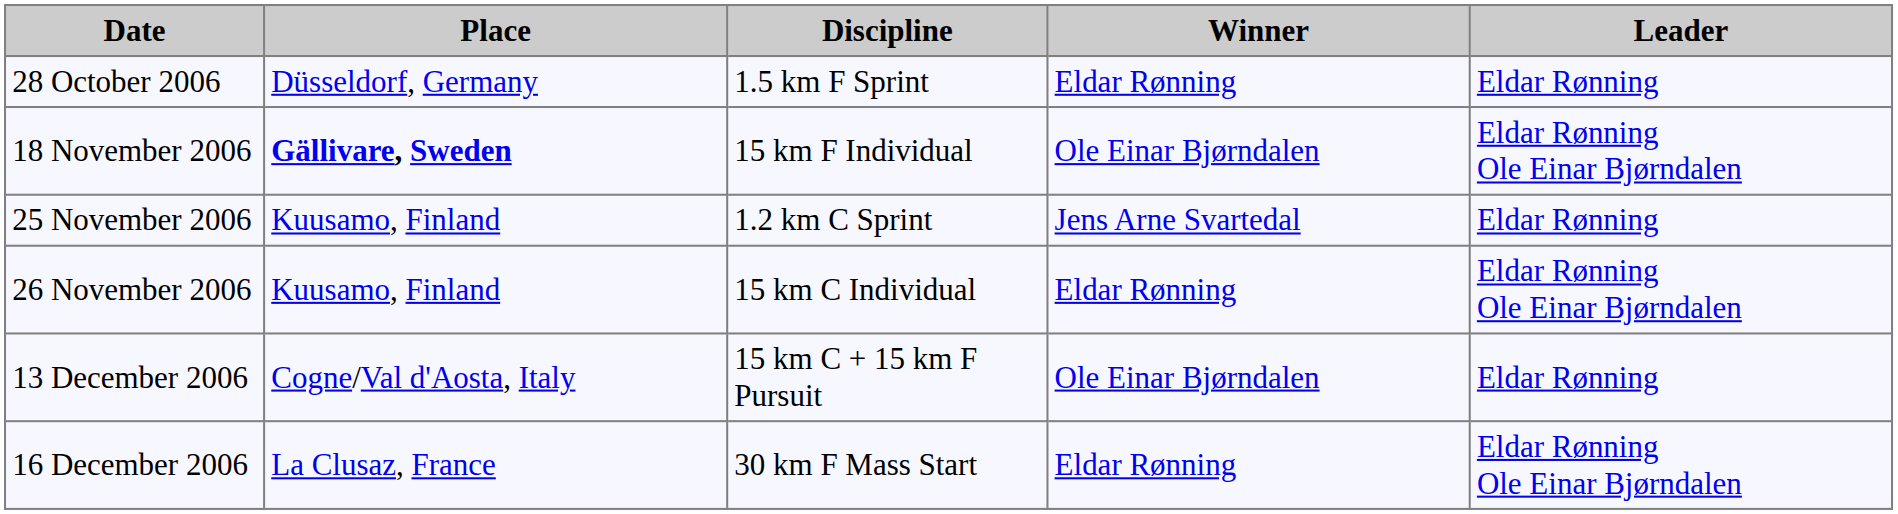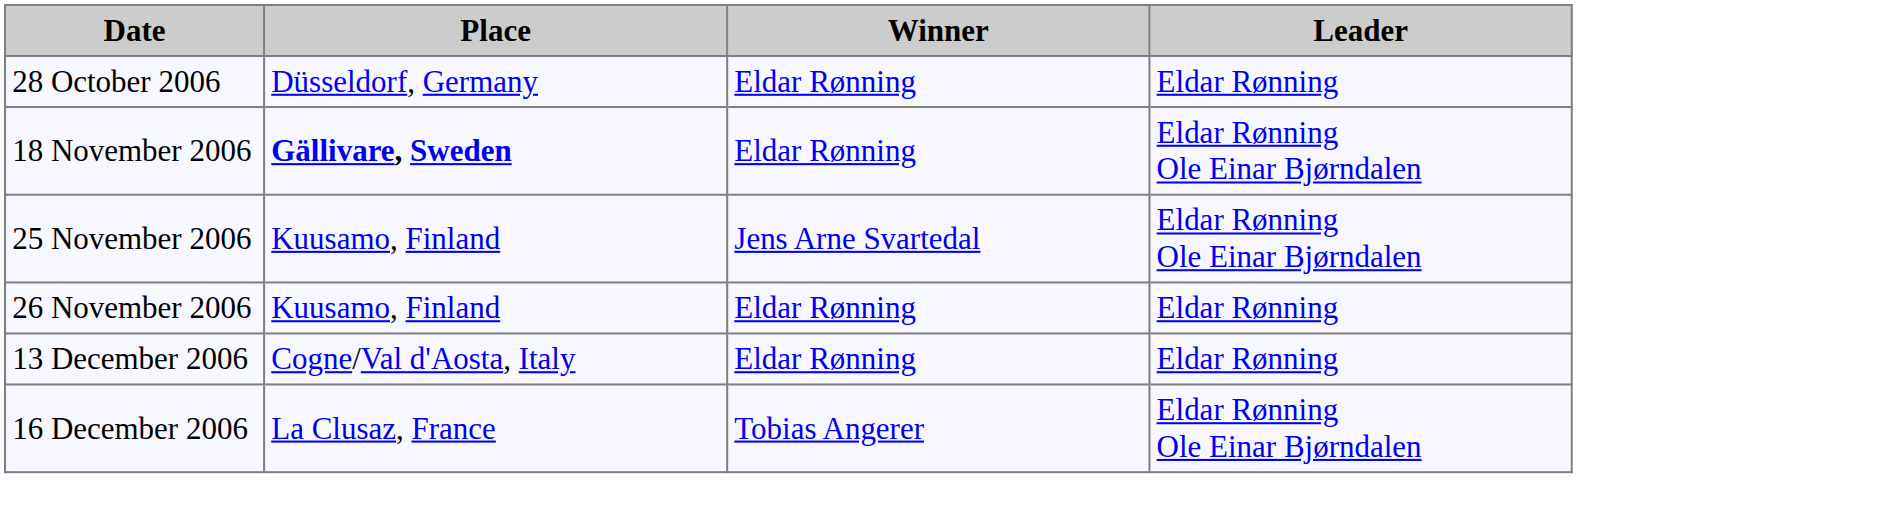- column: Discipline | 1.5 km F Sprint | 15 km F Individual | 1.2 km C Sprint | 15 km C Individual | 15 km C + 15 km F Pursuit | 30 km F Mass Start
18 November 2006 | Winner: Ole Einar Bjørndalen -> Eldar Rønning
25 November 2006 | Leader: Eldar Rønning -> Eldar Rønning Ole Einar Bjørndalen
26 November 2006 | Leader: Eldar Rønning Ole Einar Bjørndalen -> Eldar Rønning
13 December 2006 | Winner: Ole Einar Bjørndalen -> Eldar Rønning
16 December 2006 | Winner: Eldar Rønning -> Tobias Angerer
